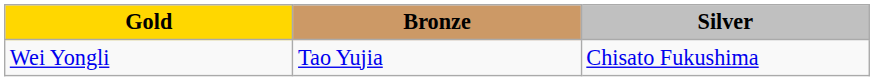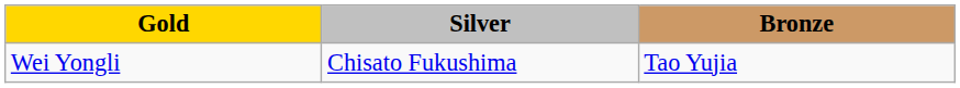columns swapped: Silver <-> Bronze
